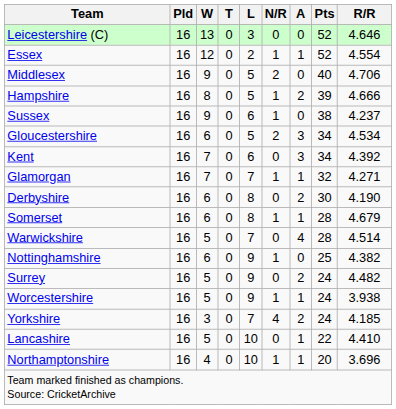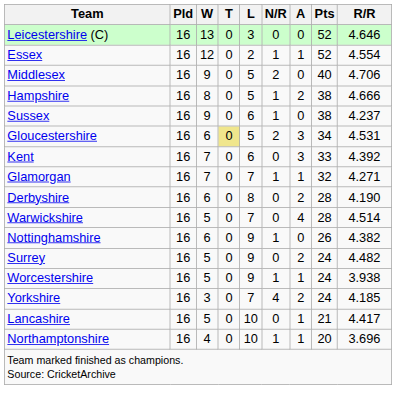Hampshire | Pts: 39 -> 38
Gloucestershire | T: no background -> khaki background
Gloucestershire | R/R: 4.534 -> 4.531
Kent | Pts: 34 -> 33
Derbyshire | Pts: 30 -> 28
- row: Somerset | 16 | 6 | 0 | 8 | 1 | 1 | 28 | 4.679
Nottinghamshire | Pts: 25 -> 26
Lancashire | Pts: 22 -> 21
Lancashire | R/R: 4.410 -> 4.417
